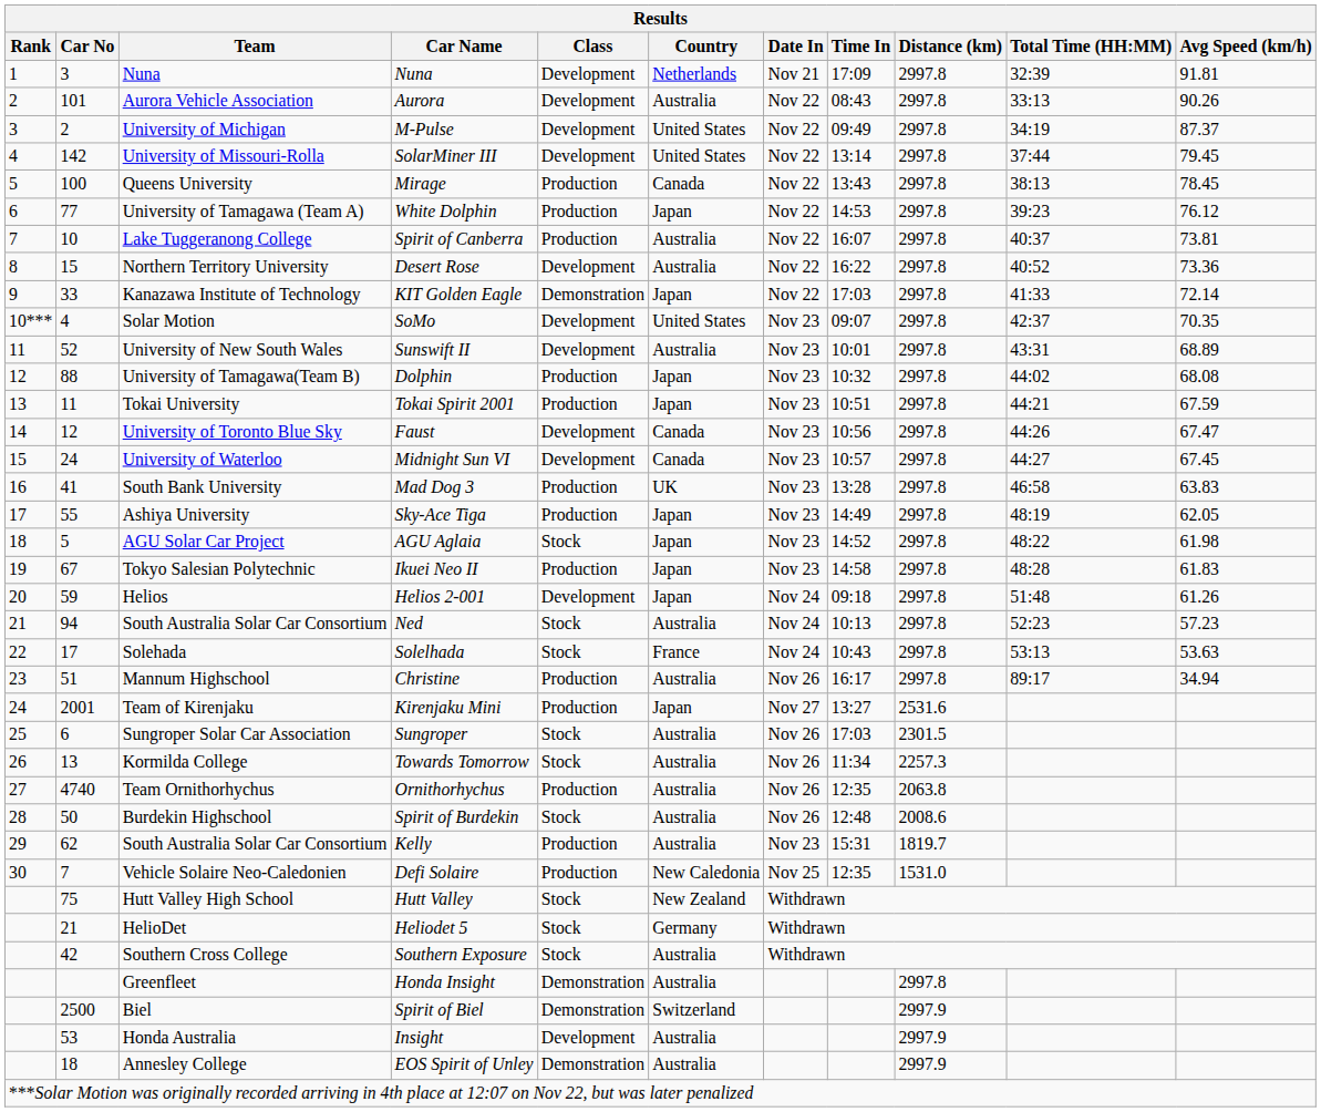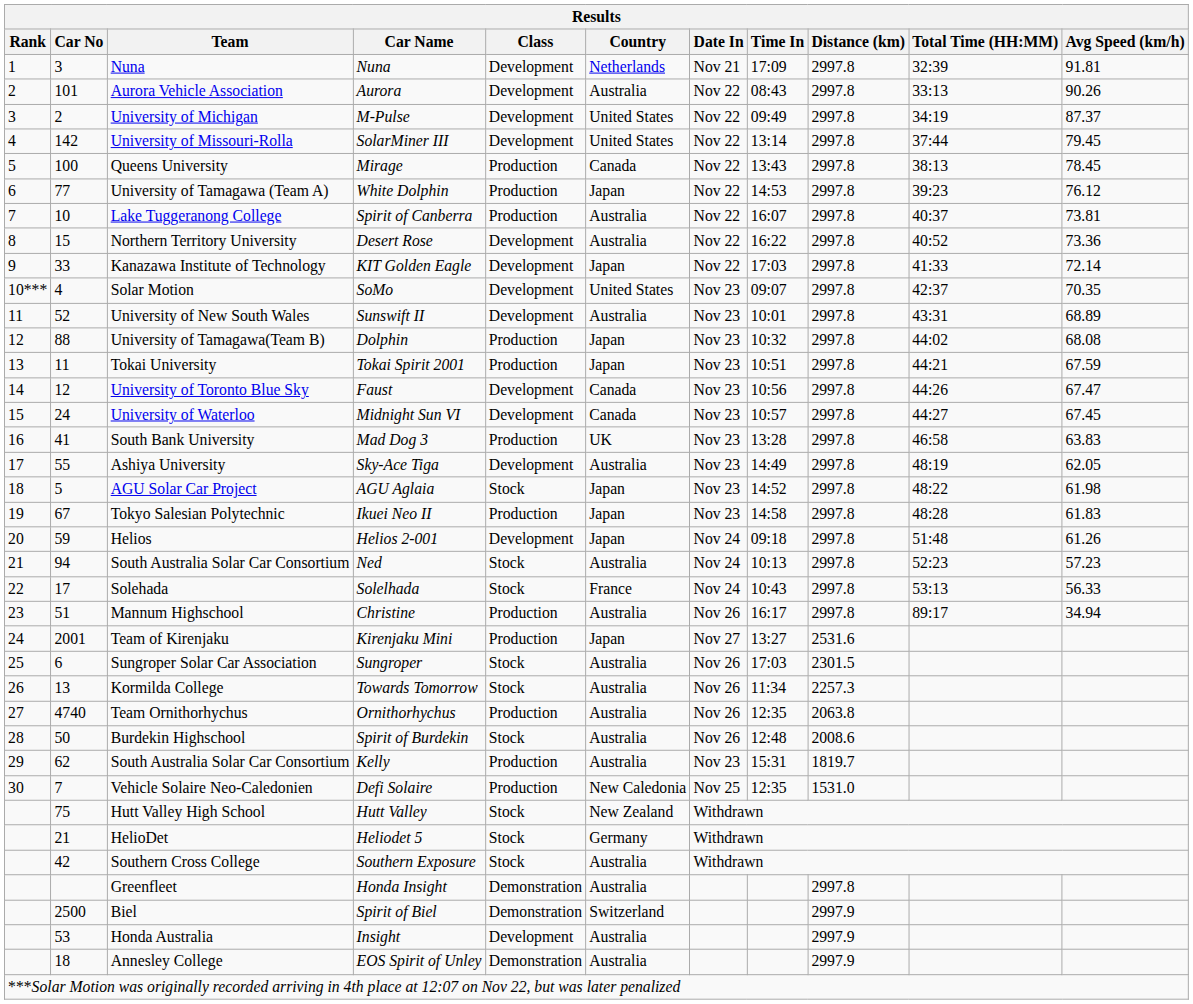KIT Golden Eagle | Class: Demonstration -> Development
Sky-Ace Tiga | Class: Production -> Development
Sky-Ace Tiga | Country: Japan -> Australia
Solelhada | Avg Speed (km/h): 53.63 -> 56.33
